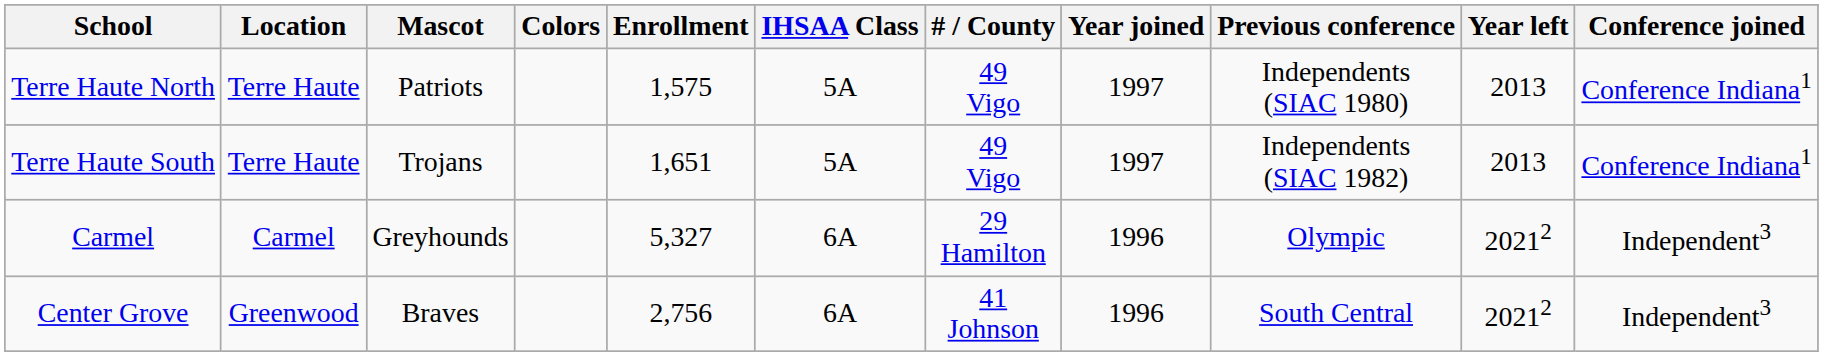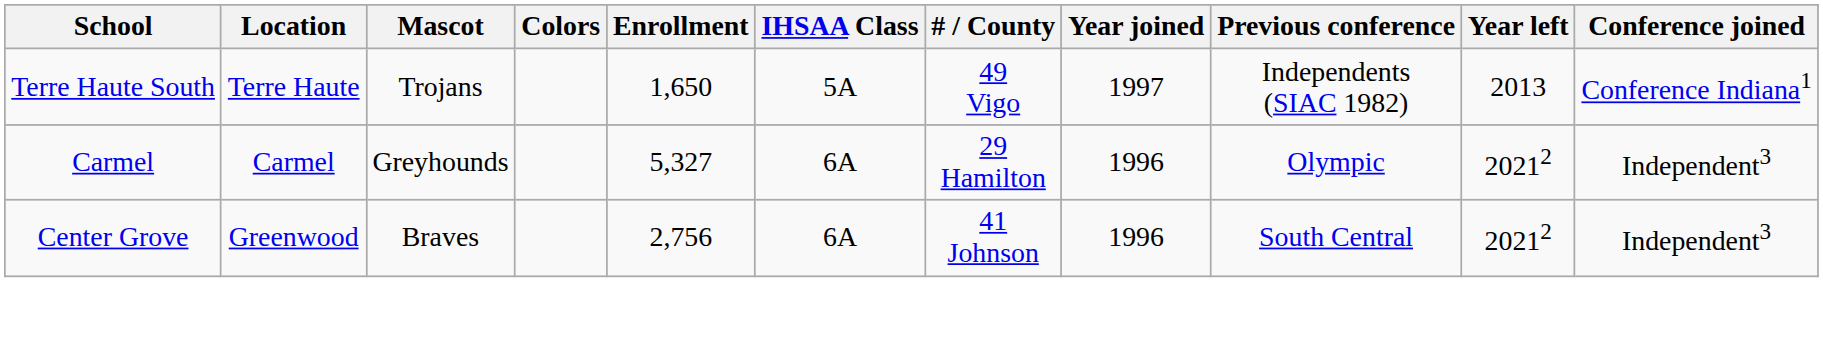- row: Terre Haute North | Terre Haute | Patriots | 1,575 | 5A | 49 Vigo | 1997 | Independents (SIAC 1980) | 2013 | Conference Indiana1
Terre Haute South | Enrollment: 1,651 -> 1,650
